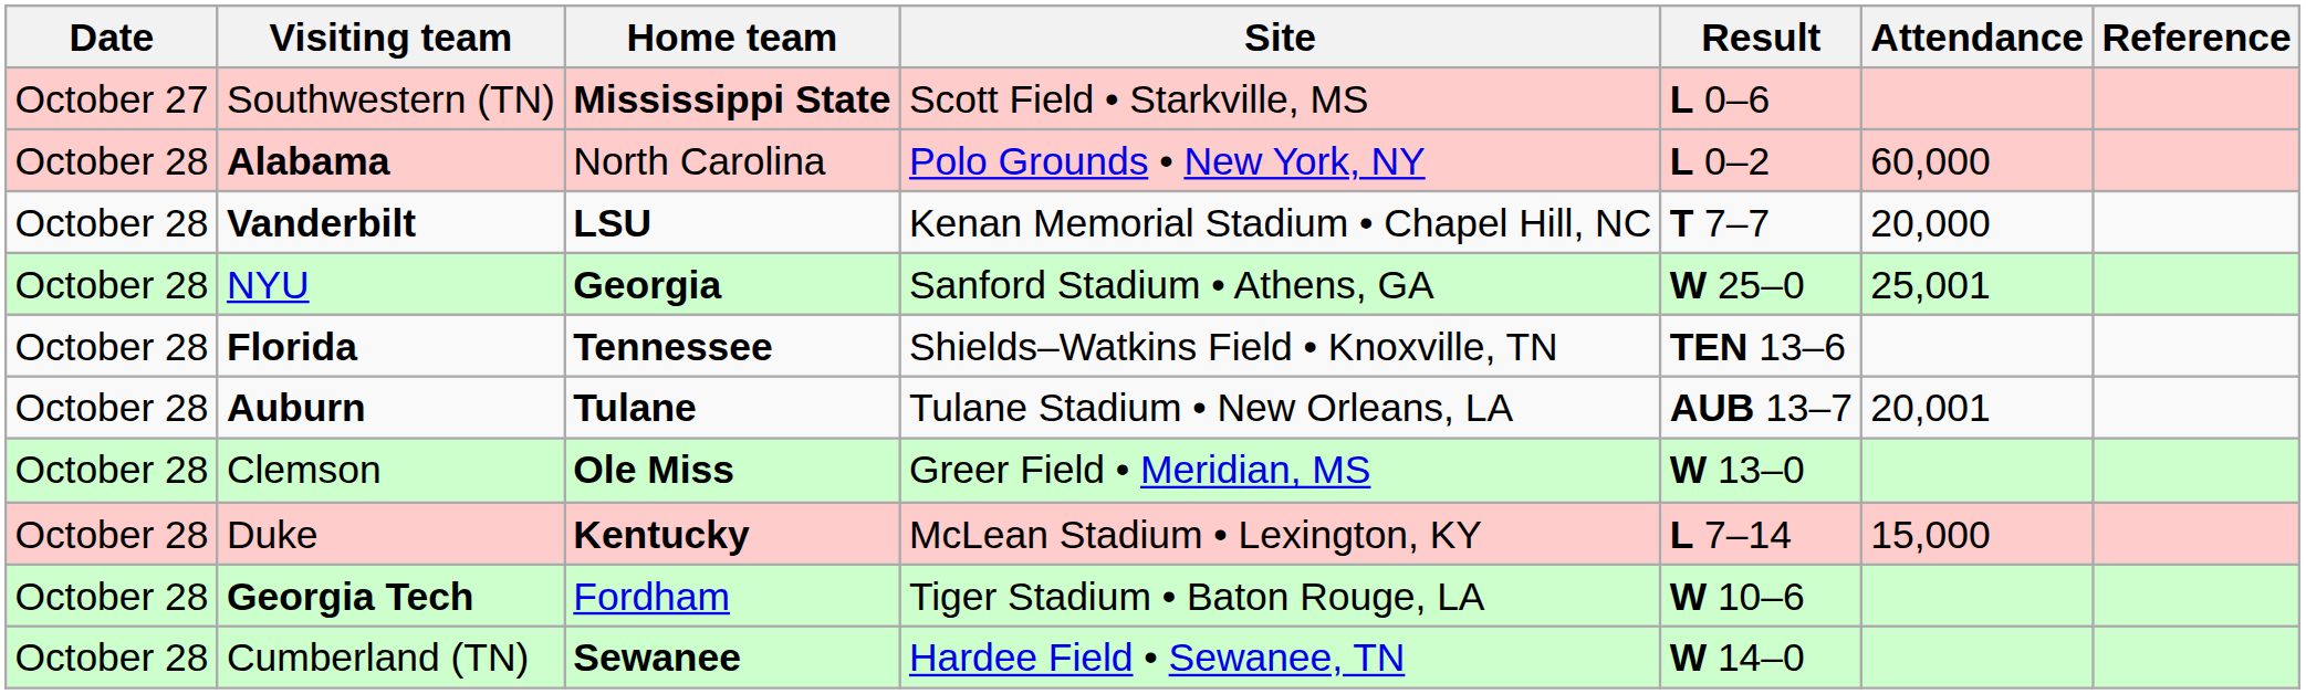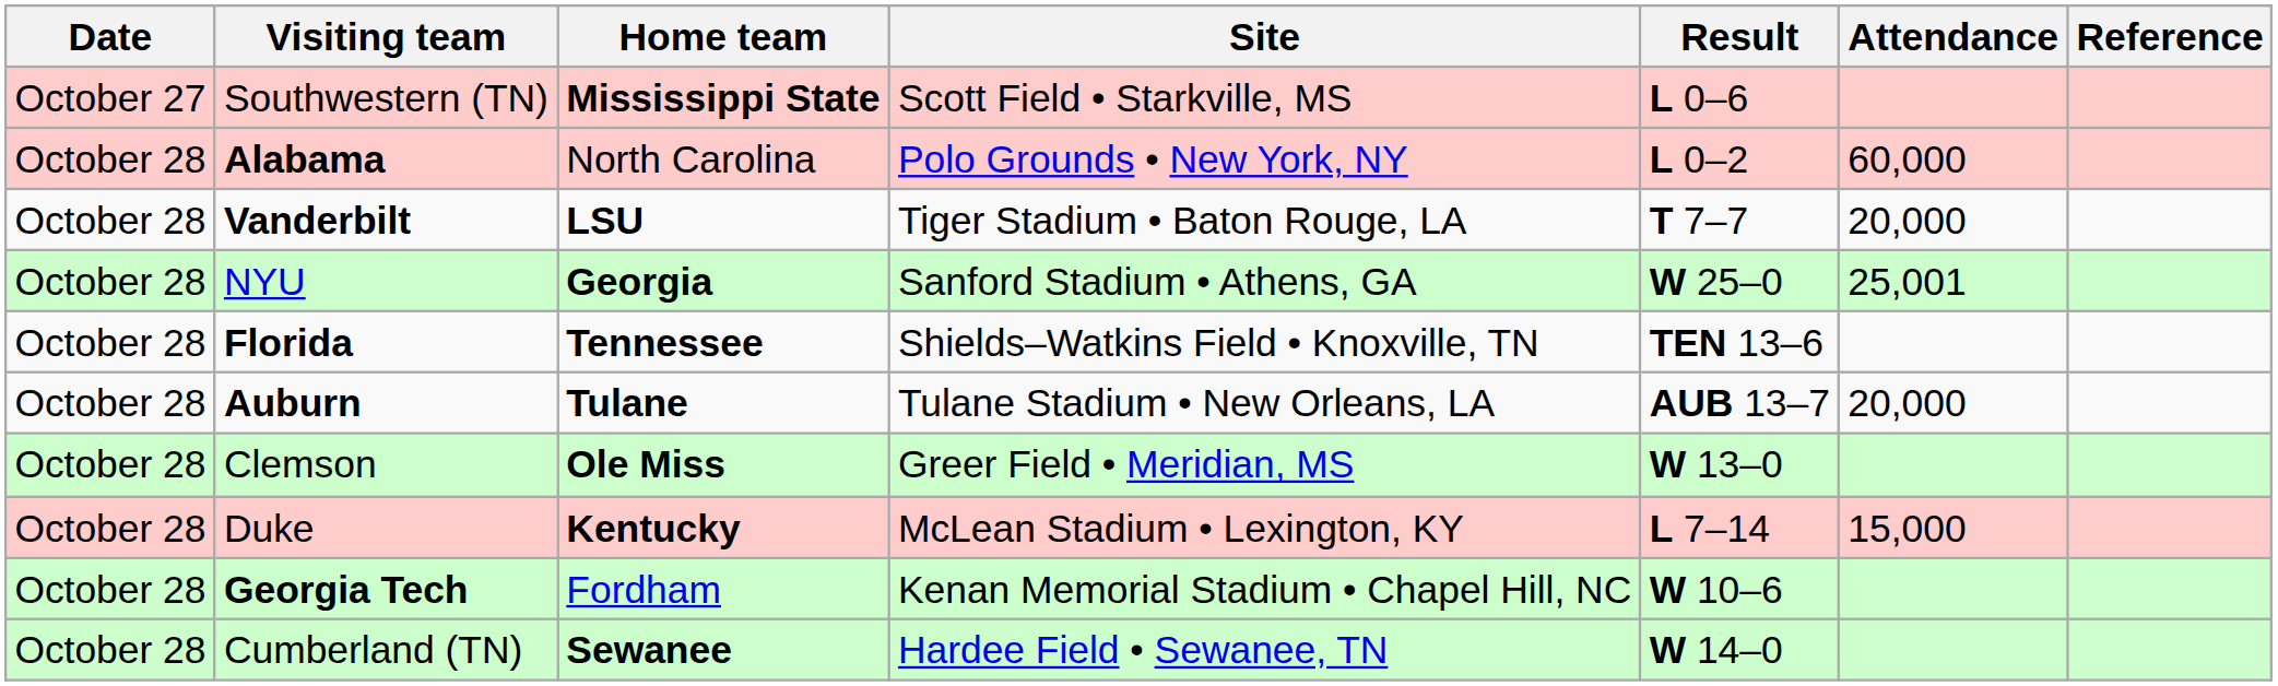Vanderbilt | Site: Kenan Memorial Stadium • Chapel Hill, NC -> Tiger Stadium • Baton Rouge, LA
Auburn | Attendance: 20,001 -> 20,000
Georgia Tech | Site: Tiger Stadium • Baton Rouge, LA -> Kenan Memorial Stadium • Chapel Hill, NC
